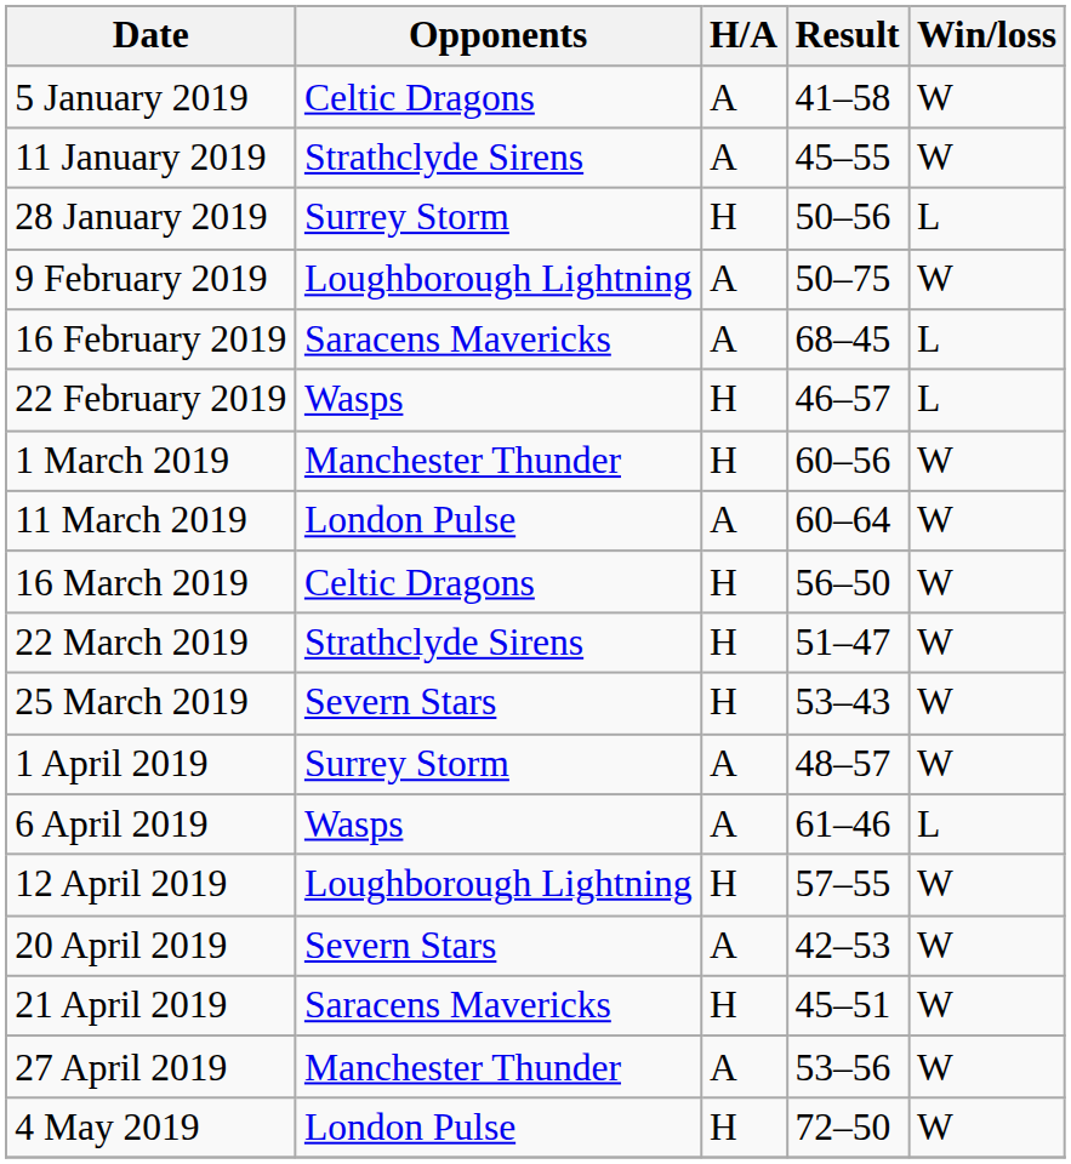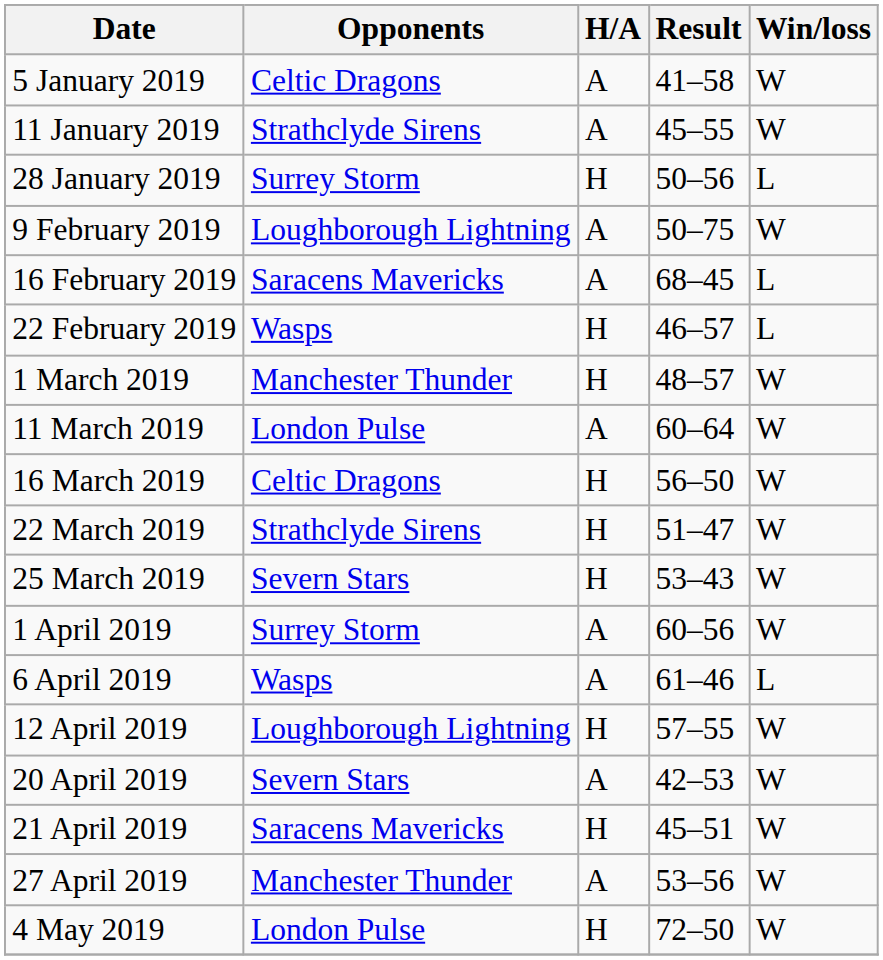1 March 2019 | Result: 60–56 -> 48–57
1 April 2019 | Result: 48–57 -> 60–56
